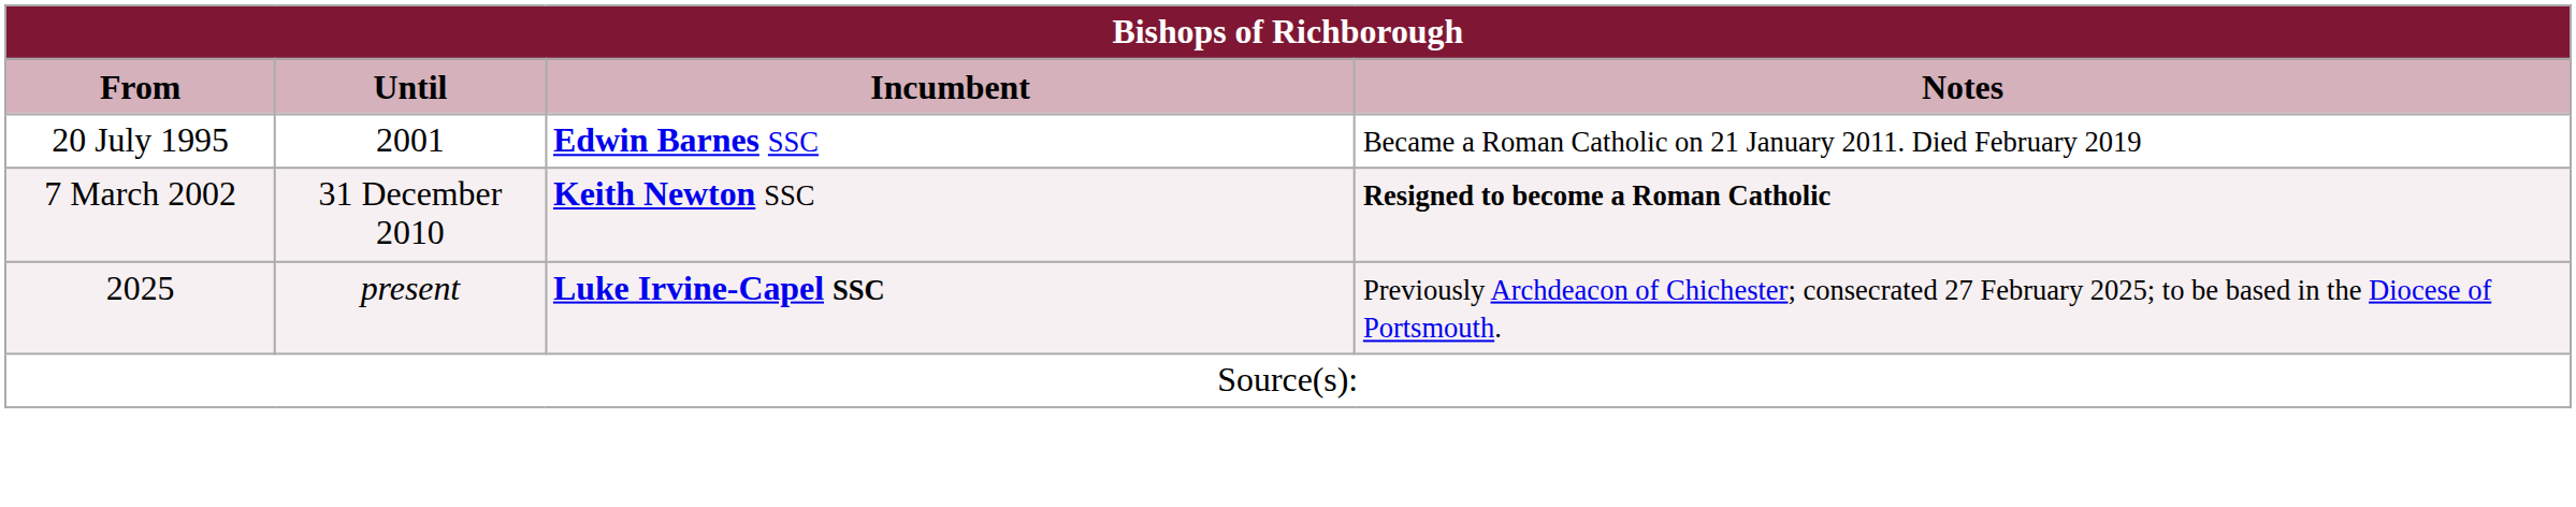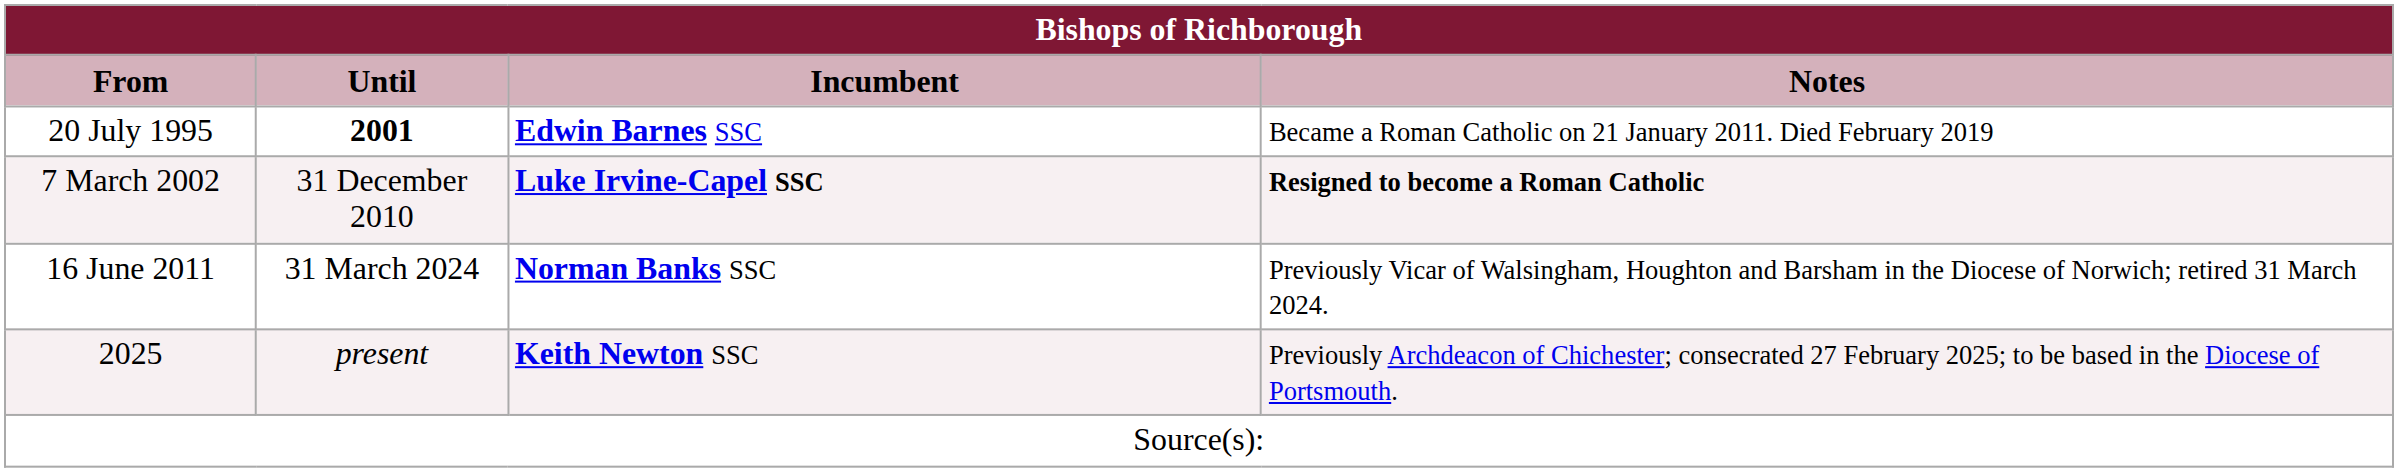20 July 1995 | Until: normal -> bold
7 March 2002 | Incumbent: Keith Newton SSC -> Luke Irvine-Capel SSC
+ row: 16 June 2011 | 31 March 2024 | Norman Banks SSC | Previously Vicar of Walsingham, Houghton and Barsham in the Diocese of Norwich; retired 31 March 2024.
2025 | Incumbent: Luke Irvine-Capel SSC -> Keith Newton SSC
